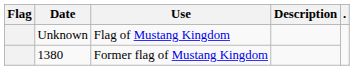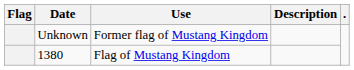Unknown | Use: Flag of Mustang Kingdom -> Former flag of Mustang Kingdom
1380 | Use: Former flag of Mustang Kingdom -> Flag of Mustang Kingdom
